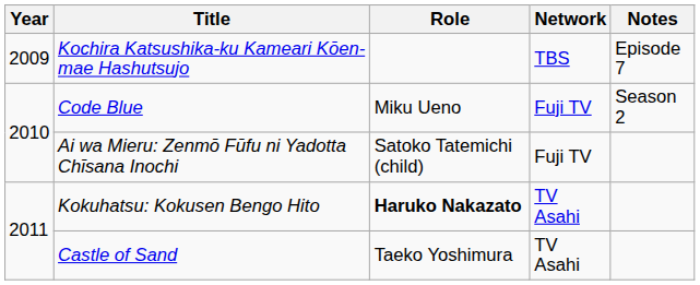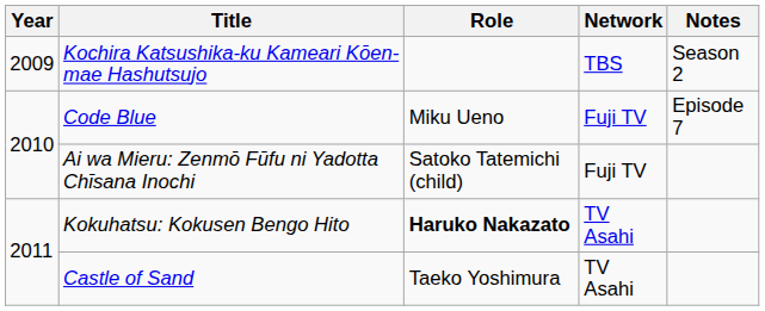Kochira Katsushika-ku Kameari Kōen-mae Hashutsujo | Notes: Episode 7 -> Season 2
Code Blue | Notes: Season 2 -> Episode 7
